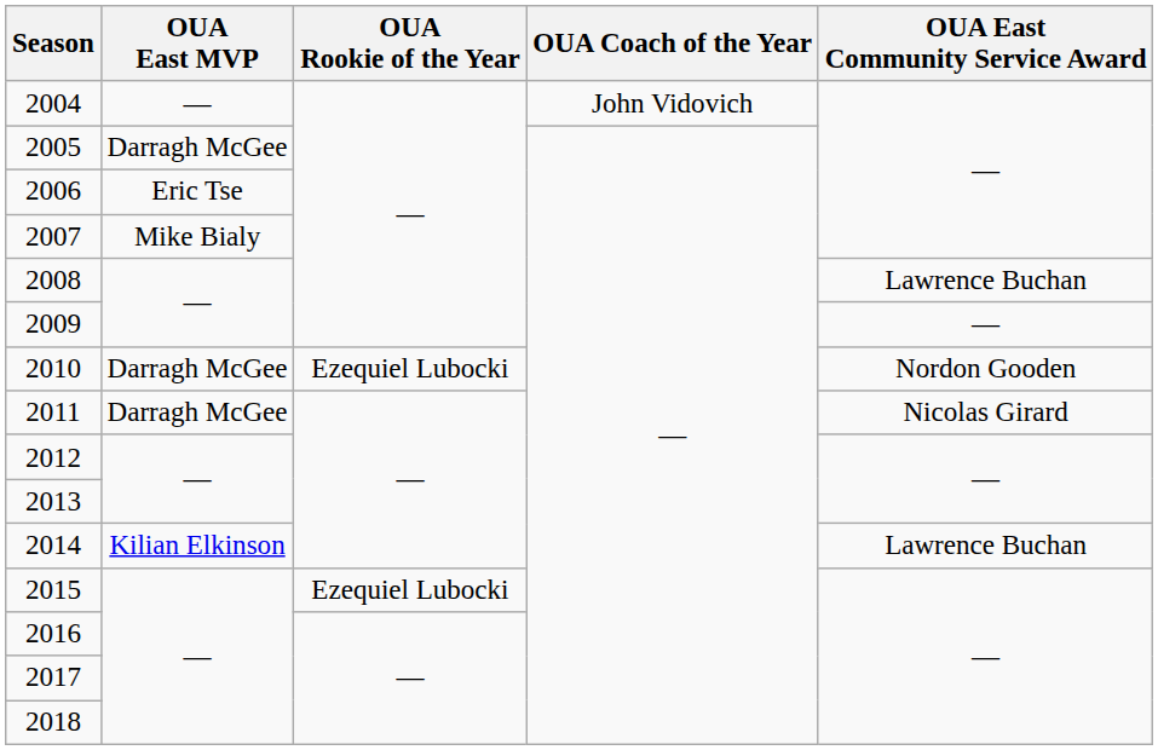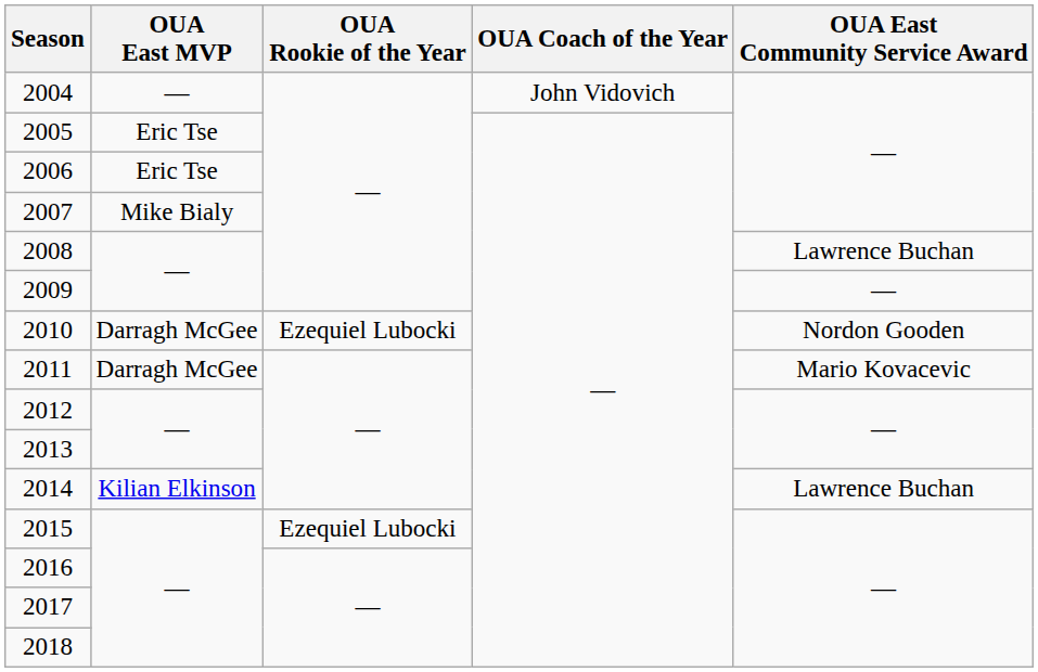2005 | OUA East MVP: Darragh McGee -> Eric Tse
2011 | OUA East Community Service Award: Nicolas Girard -> Mario Kovacevic
